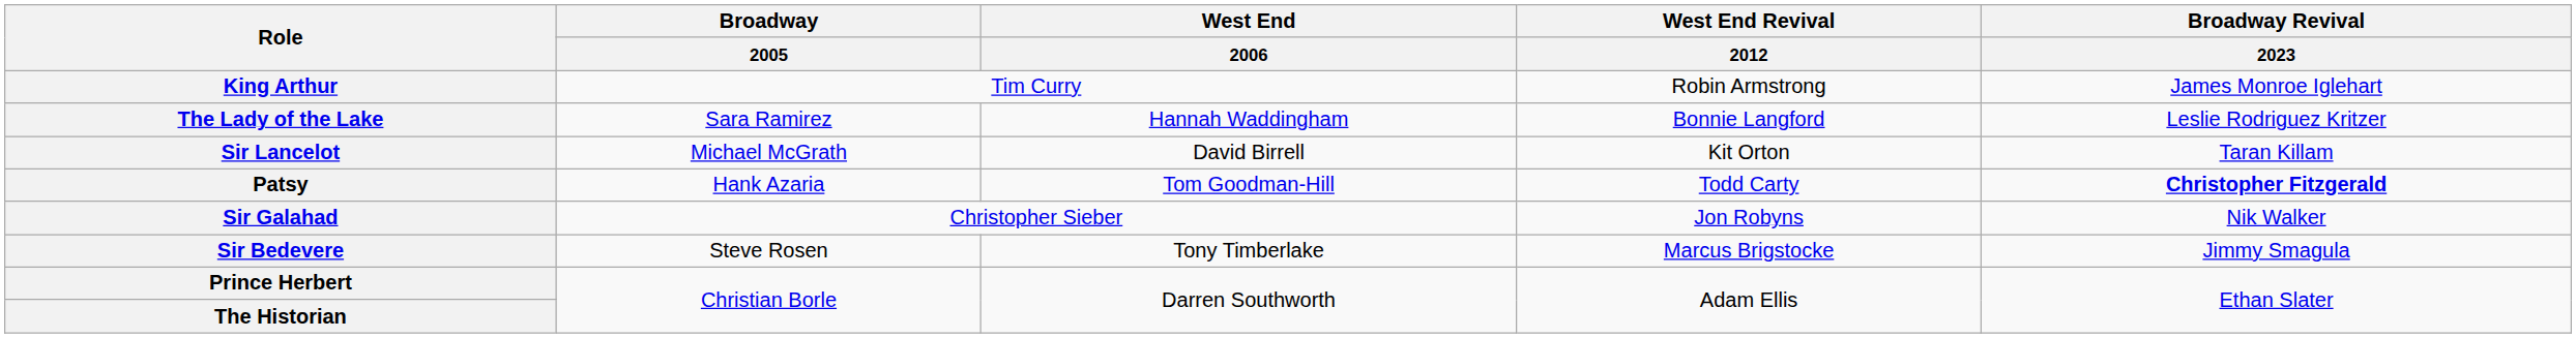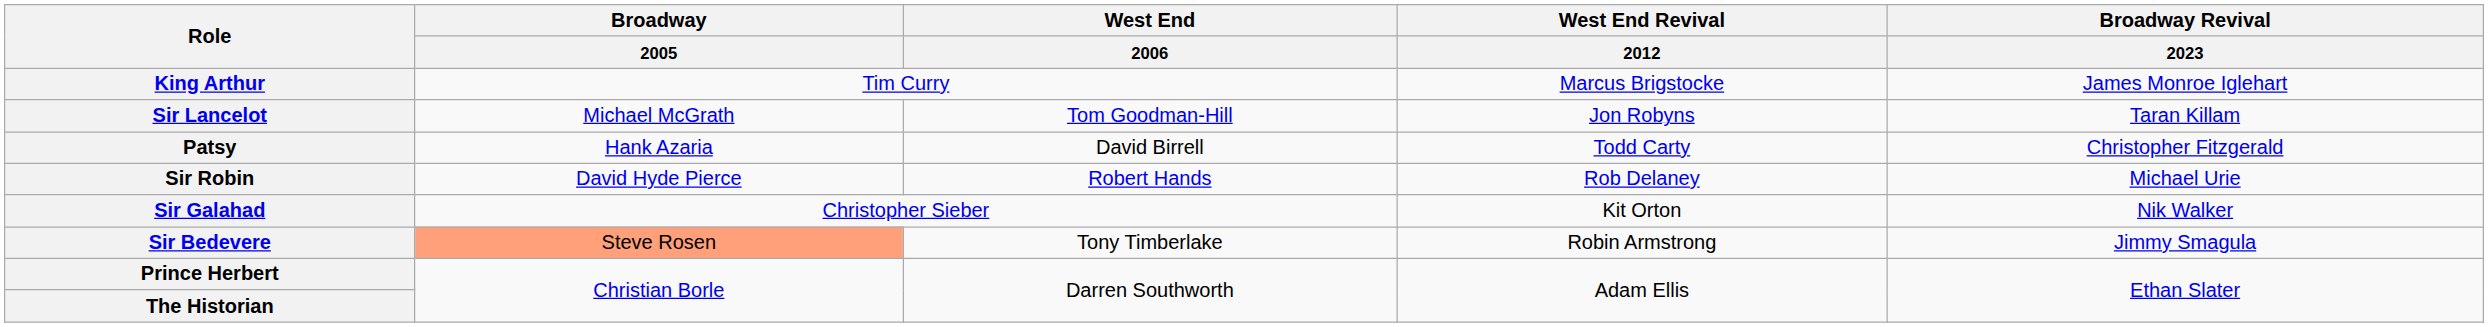King Arthur | West End Revival / 2012: Robin Armstrong -> Marcus Brigstocke
- row: The Lady of the Lake | Sara Ramirez | Hannah Waddingham | Bonnie Langford | Leslie Rodriguez Kritzer
Sir Lancelot | West End / 2006: David Birrell -> Tom Goodman-Hill
Sir Lancelot | West End Revival / 2012: Kit Orton -> Jon Robyns
Patsy | West End / 2006: Tom Goodman-Hill -> David Birrell
Patsy | Broadway Revival / 2023: bold -> normal
+ row: Sir Robin | David Hyde Pierce | Robert Hands | Rob Delaney | Michael Urie
Sir Galahad | West End Revival / 2012: Jon Robyns -> Kit Orton
Sir Bedevere | Broadway / 2005: no background -> lightsalmon background
Sir Bedevere | West End Revival / 2012: Marcus Brigstocke -> Robin Armstrong
